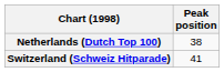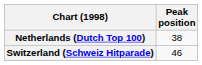Switzerland (Schweiz Hitparade) | Peak position: 41 -> 46
